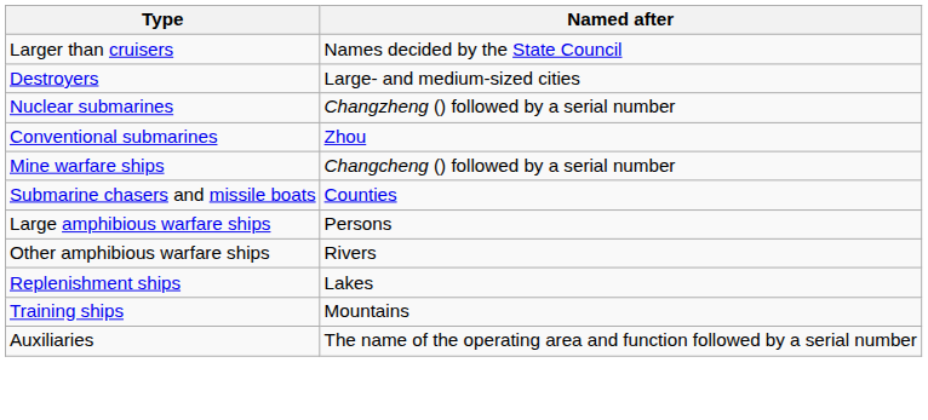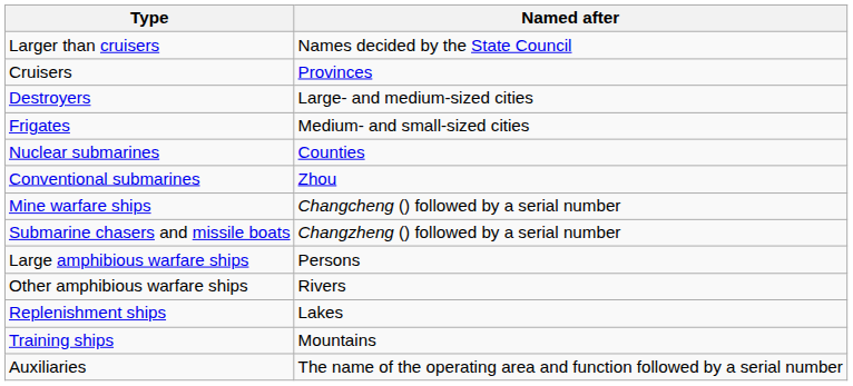+ row: Cruisers | Provinces
+ row: Frigates | Medium- and small-sized cities
Nuclear submarines | Named after: Changzheng () followed by a serial number -> Counties
Submarine chasers and missile boats | Named after: Counties -> Changzheng () followed by a serial number
